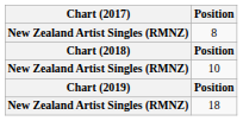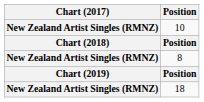rows swapped: 10 <-> 8
